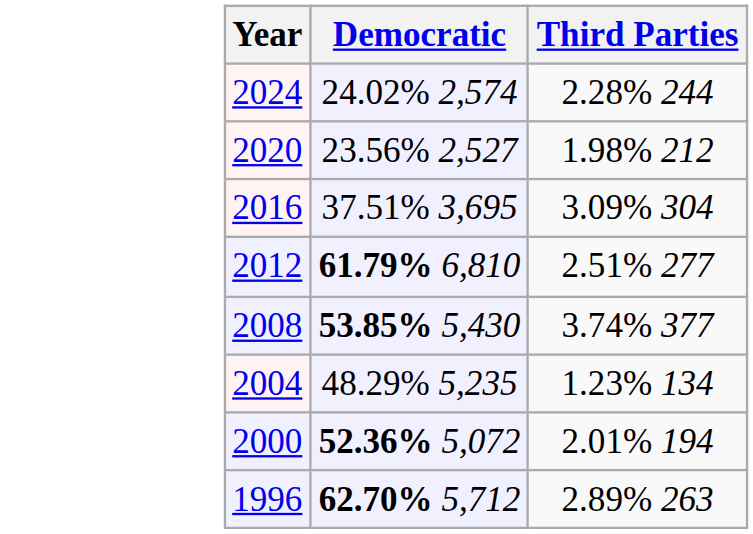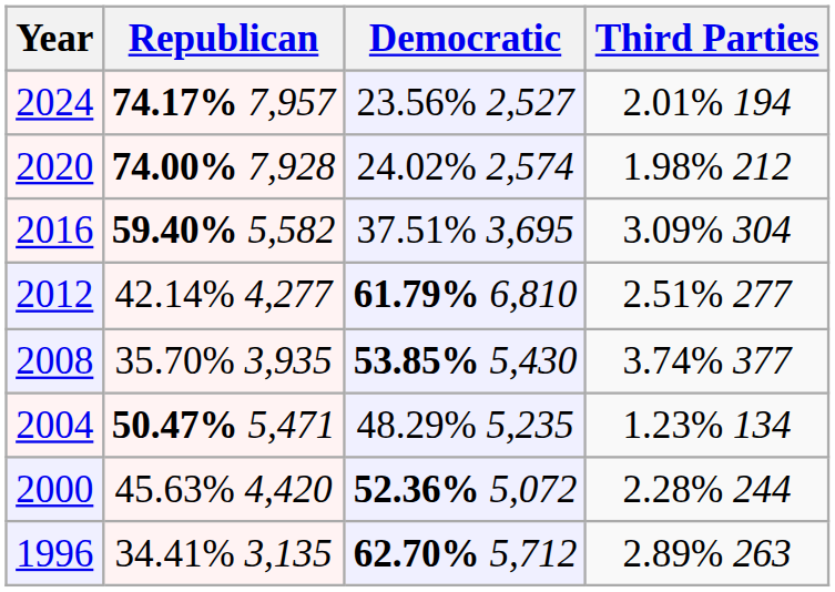+ column: Republican | 74.17% 7,957 | 74.00% 7,928 | 59.40% 5,582 | 42.14% 4,277 | 35.70% 3,935 | 50.47% 5,471 | 45.63% 4,420 | 34.41% 3,135
2024 | Democratic: 24.02% 2,574 -> 23.56% 2,527
2024 | Third Parties: 2.28% 244 -> 2.01% 194
2020 | Democratic: 23.56% 2,527 -> 24.02% 2,574
2000 | Third Parties: 2.01% 194 -> 2.28% 244
